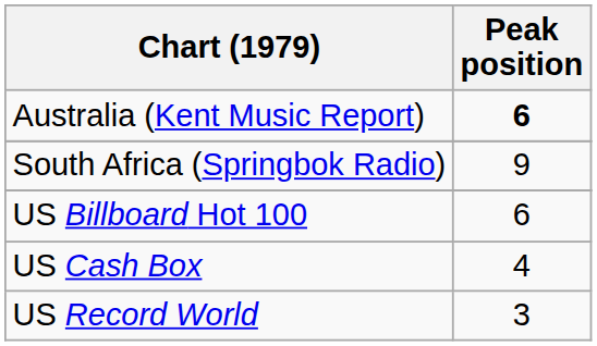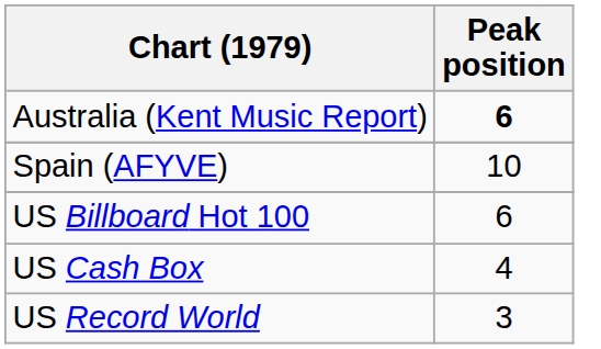- row: South Africa (Springbok Radio) | 9
+ row: Spain (AFYVE) | 10
